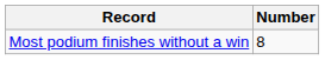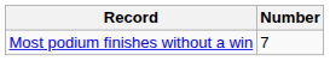Most podium finishes without a win | Number: 8 -> 7
